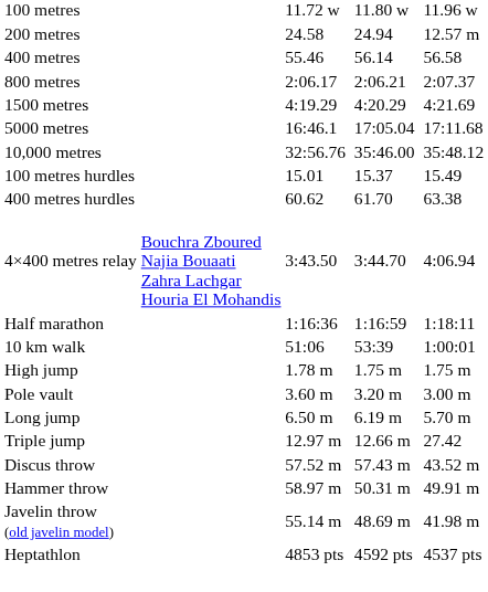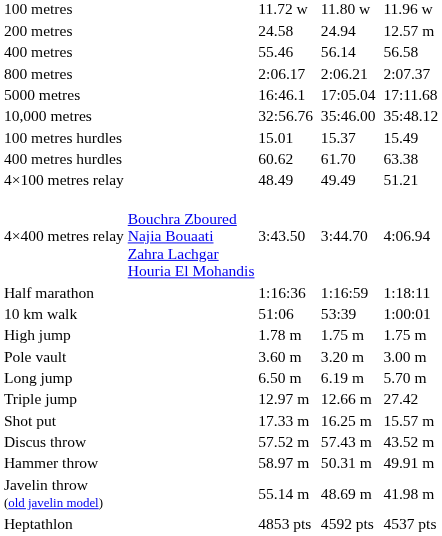- row: 1500 metres | 4:19.29 | 4:20.29 | 4:21.69
+ row: 4×100 metres relay | 48.49 | 49.49 | 51.21
+ row: Shot put | 17.33 m | 16.25 m | 15.57 m
